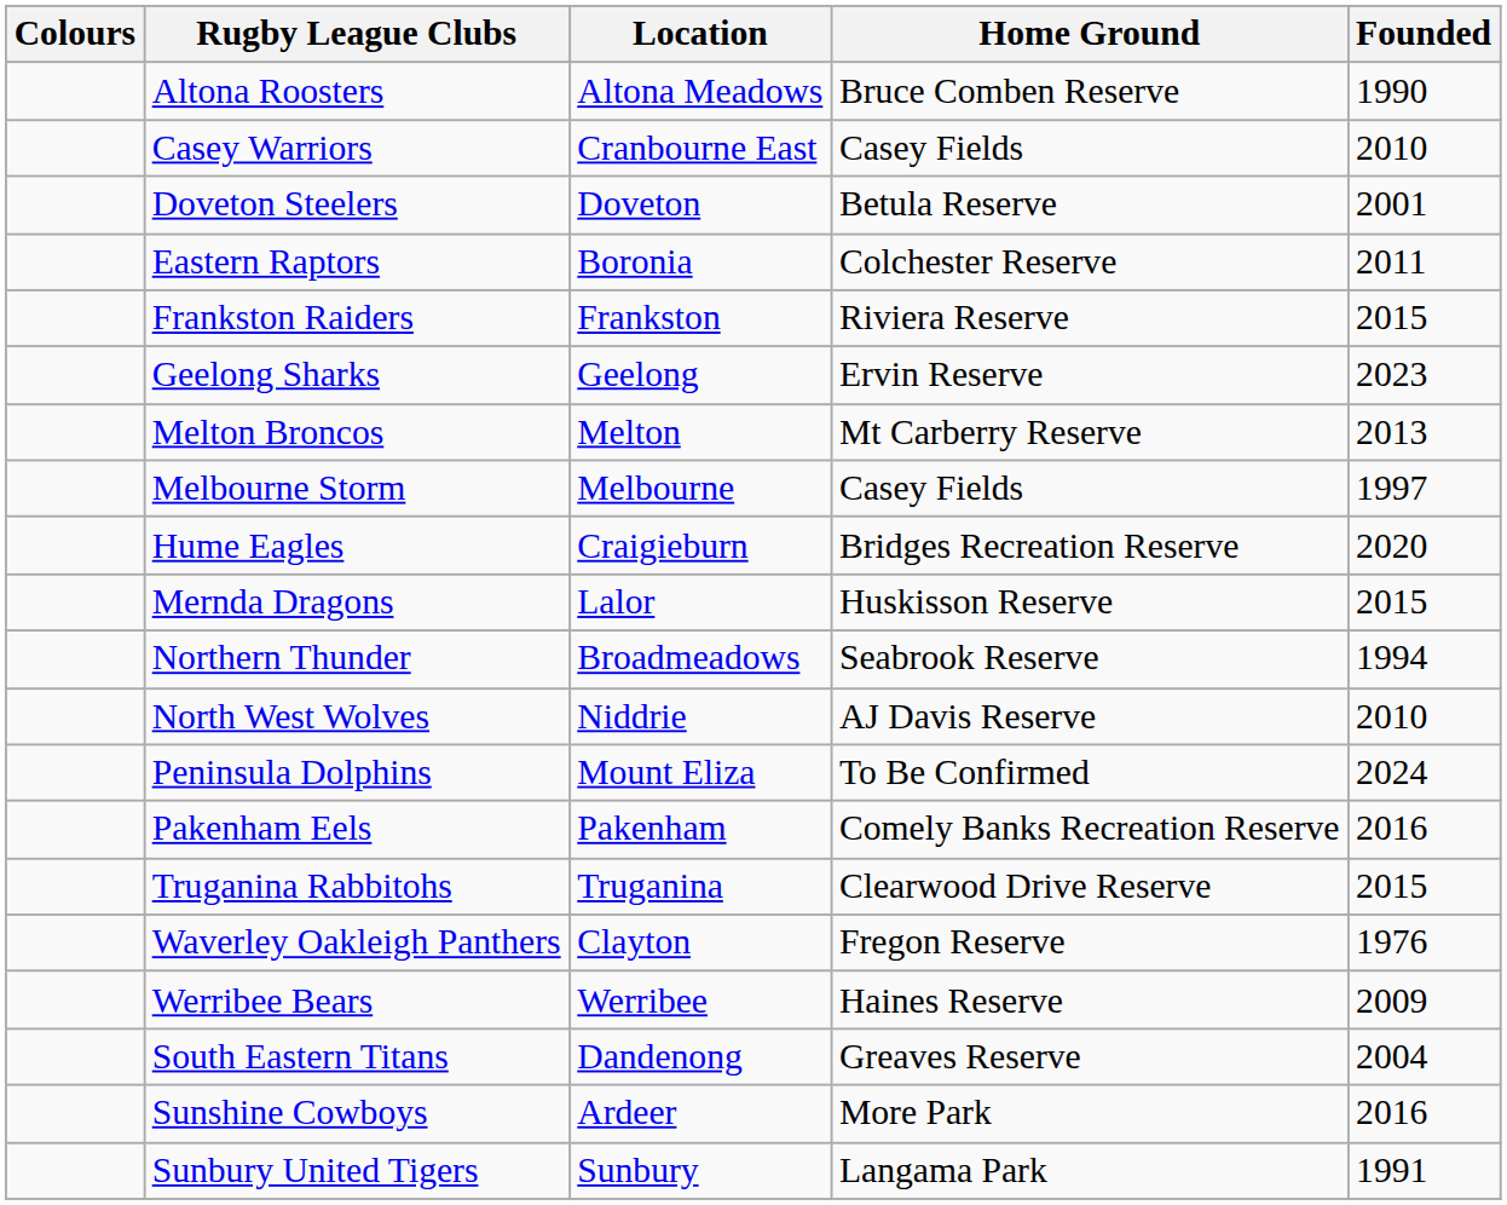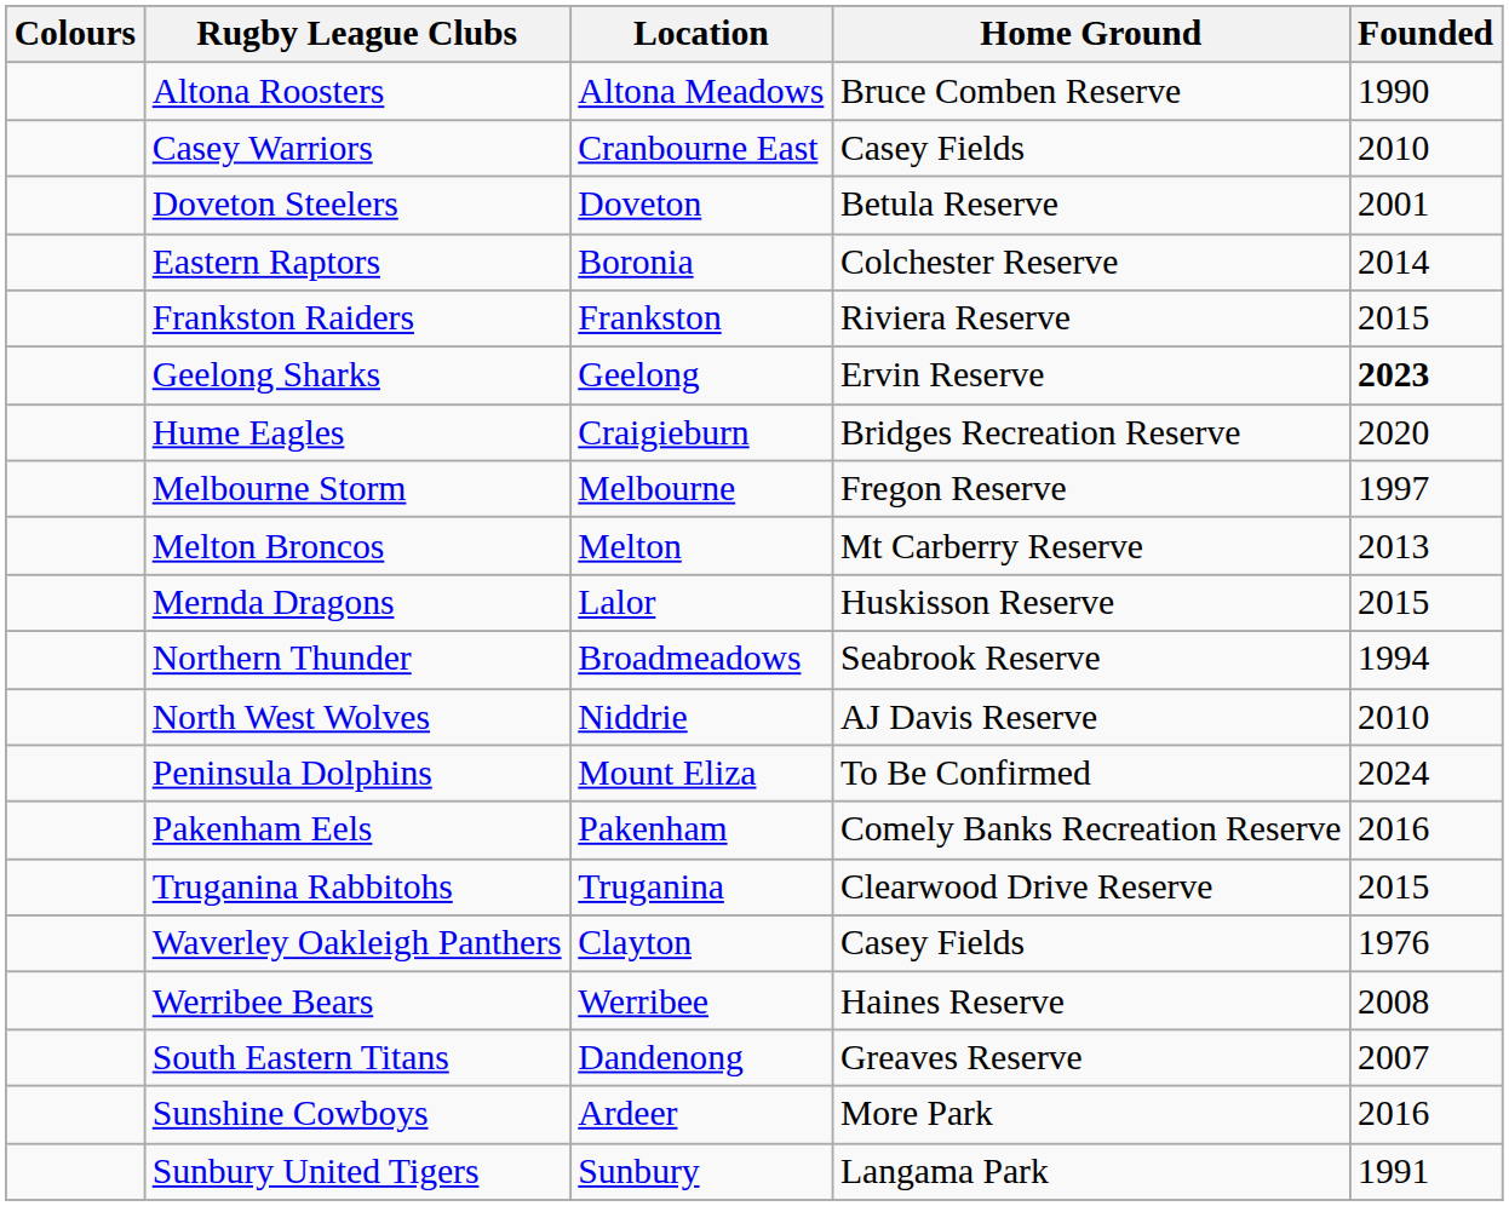Eastern Raptors | Founded: 2011 -> 2014
Geelong Sharks | Founded: normal -> bold
rows swapped: Hume Eagles <-> Melton Broncos
Melbourne Storm | Home Ground: Casey Fields -> Fregon Reserve
Waverley Oakleigh Panthers | Home Ground: Fregon Reserve -> Casey Fields
Werribee Bears | Founded: 2009 -> 2008
South Eastern Titans | Founded: 2004 -> 2007
